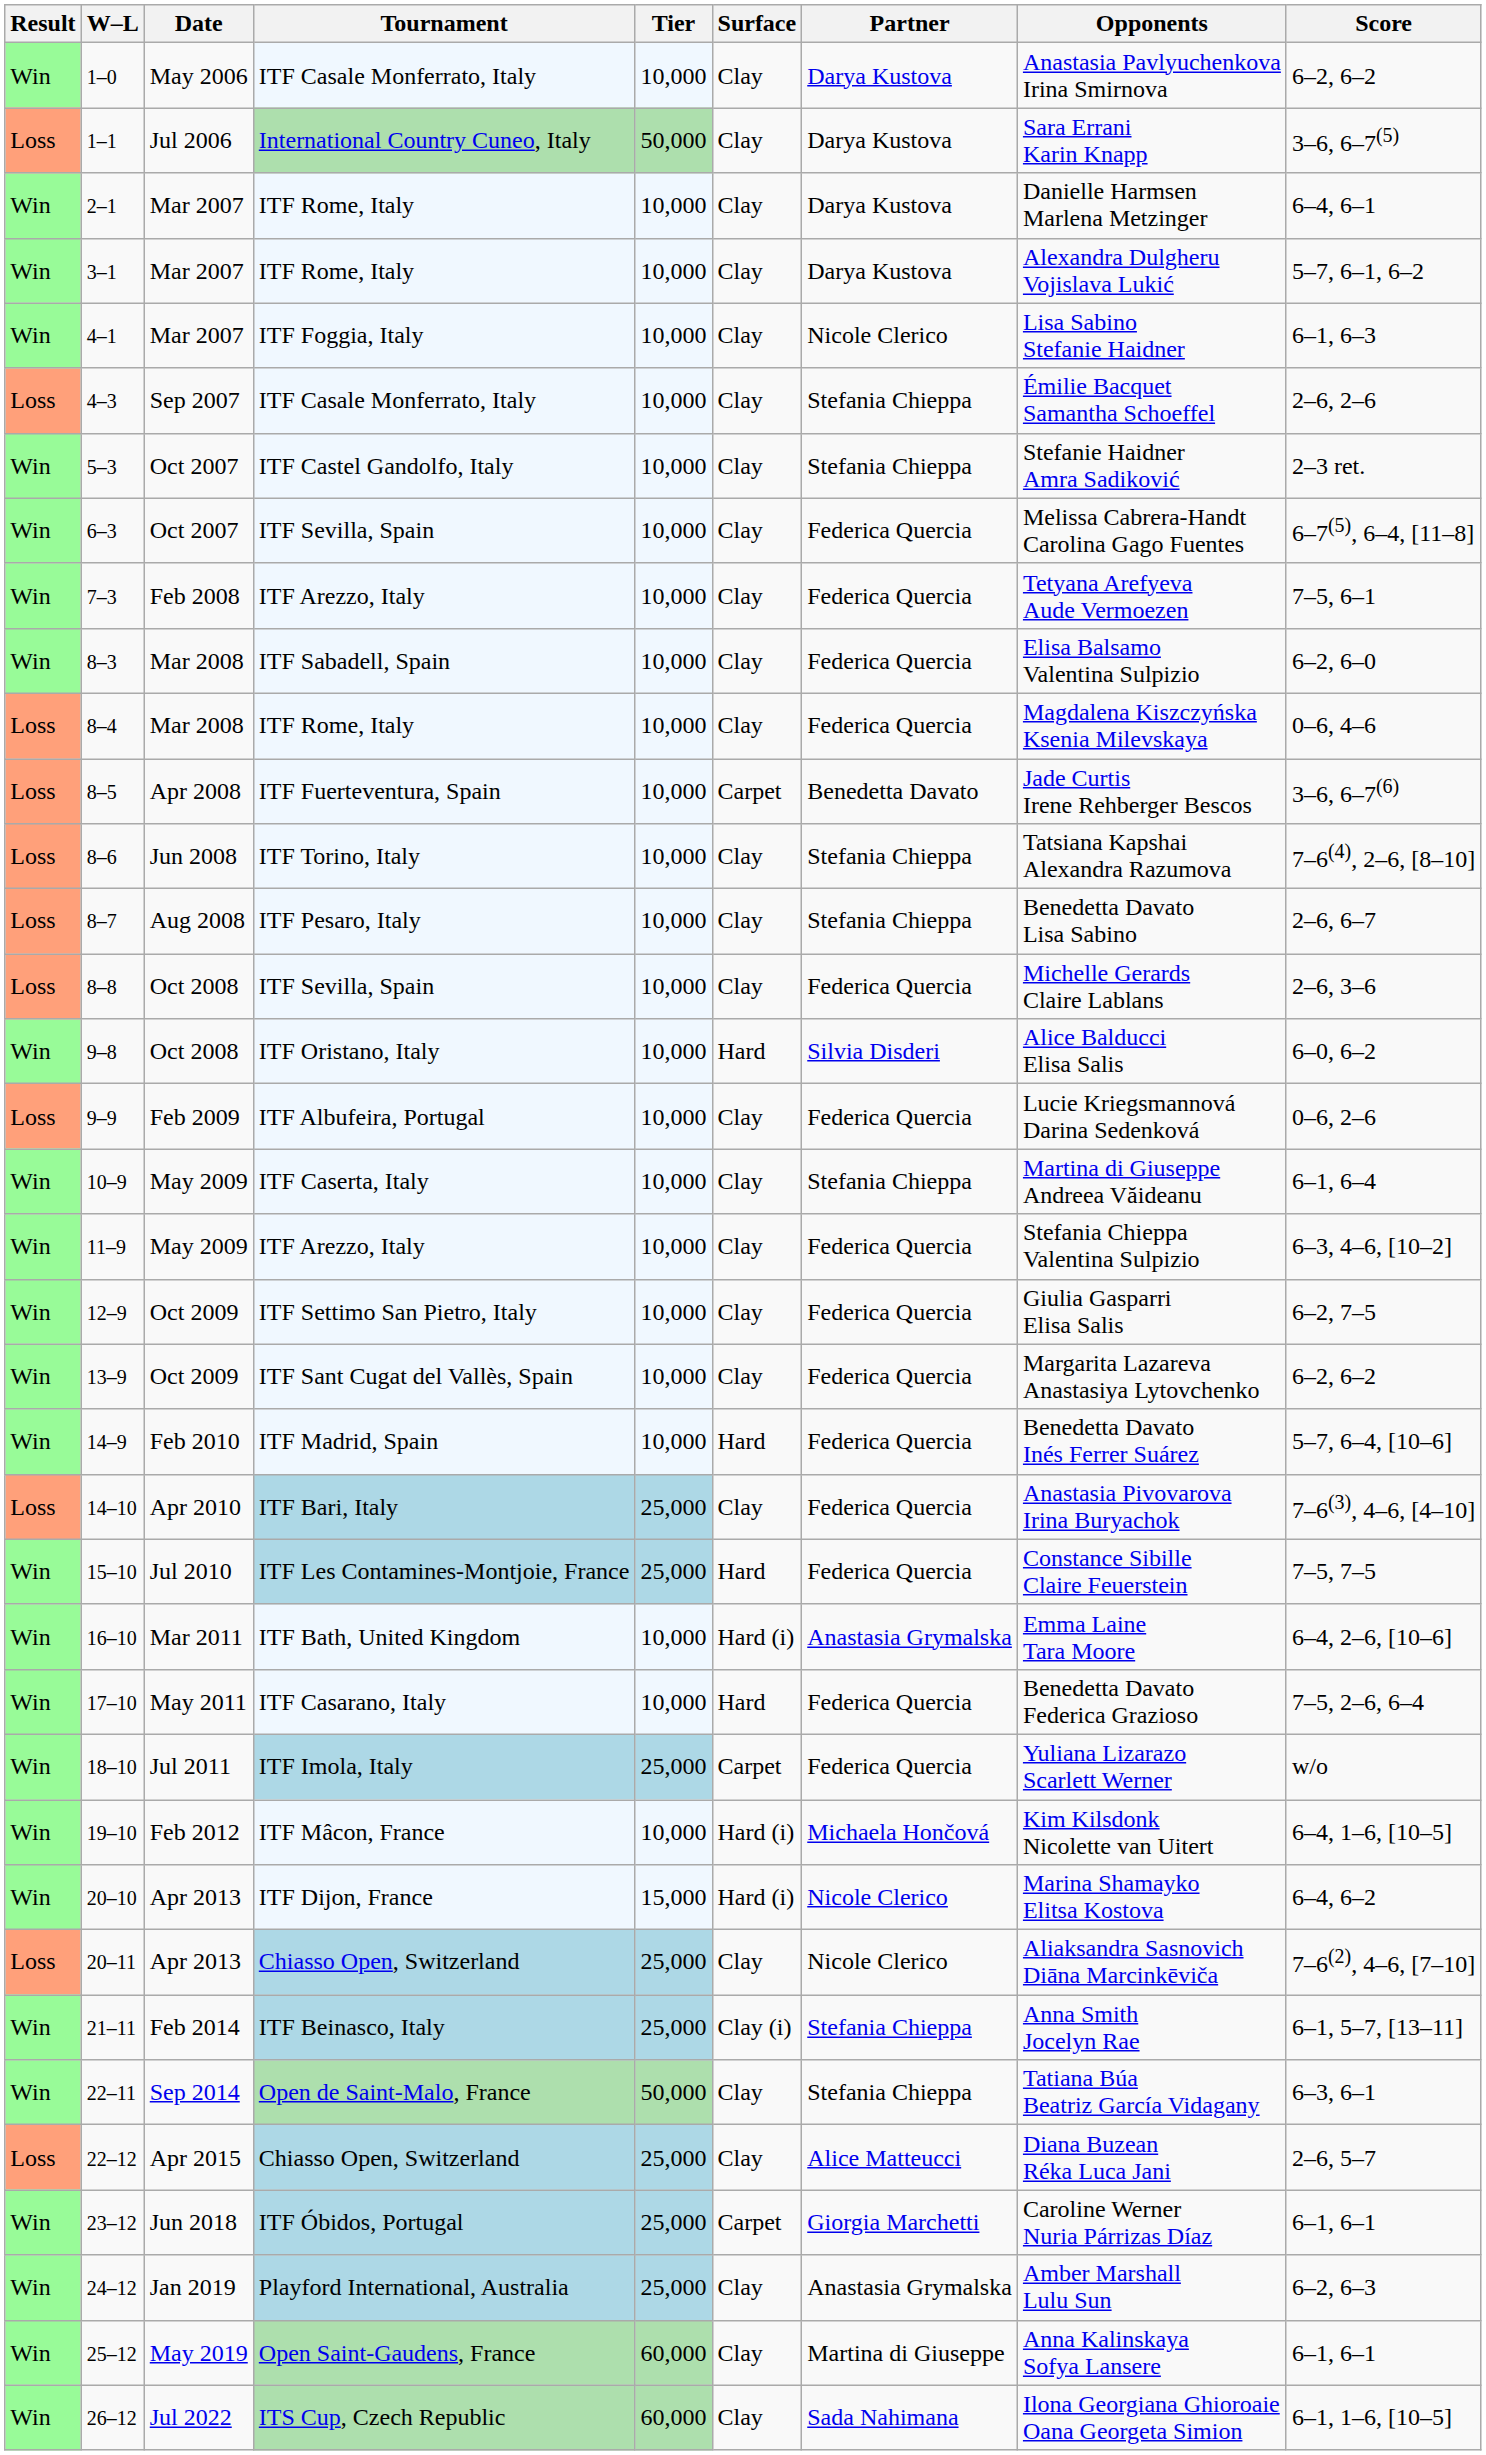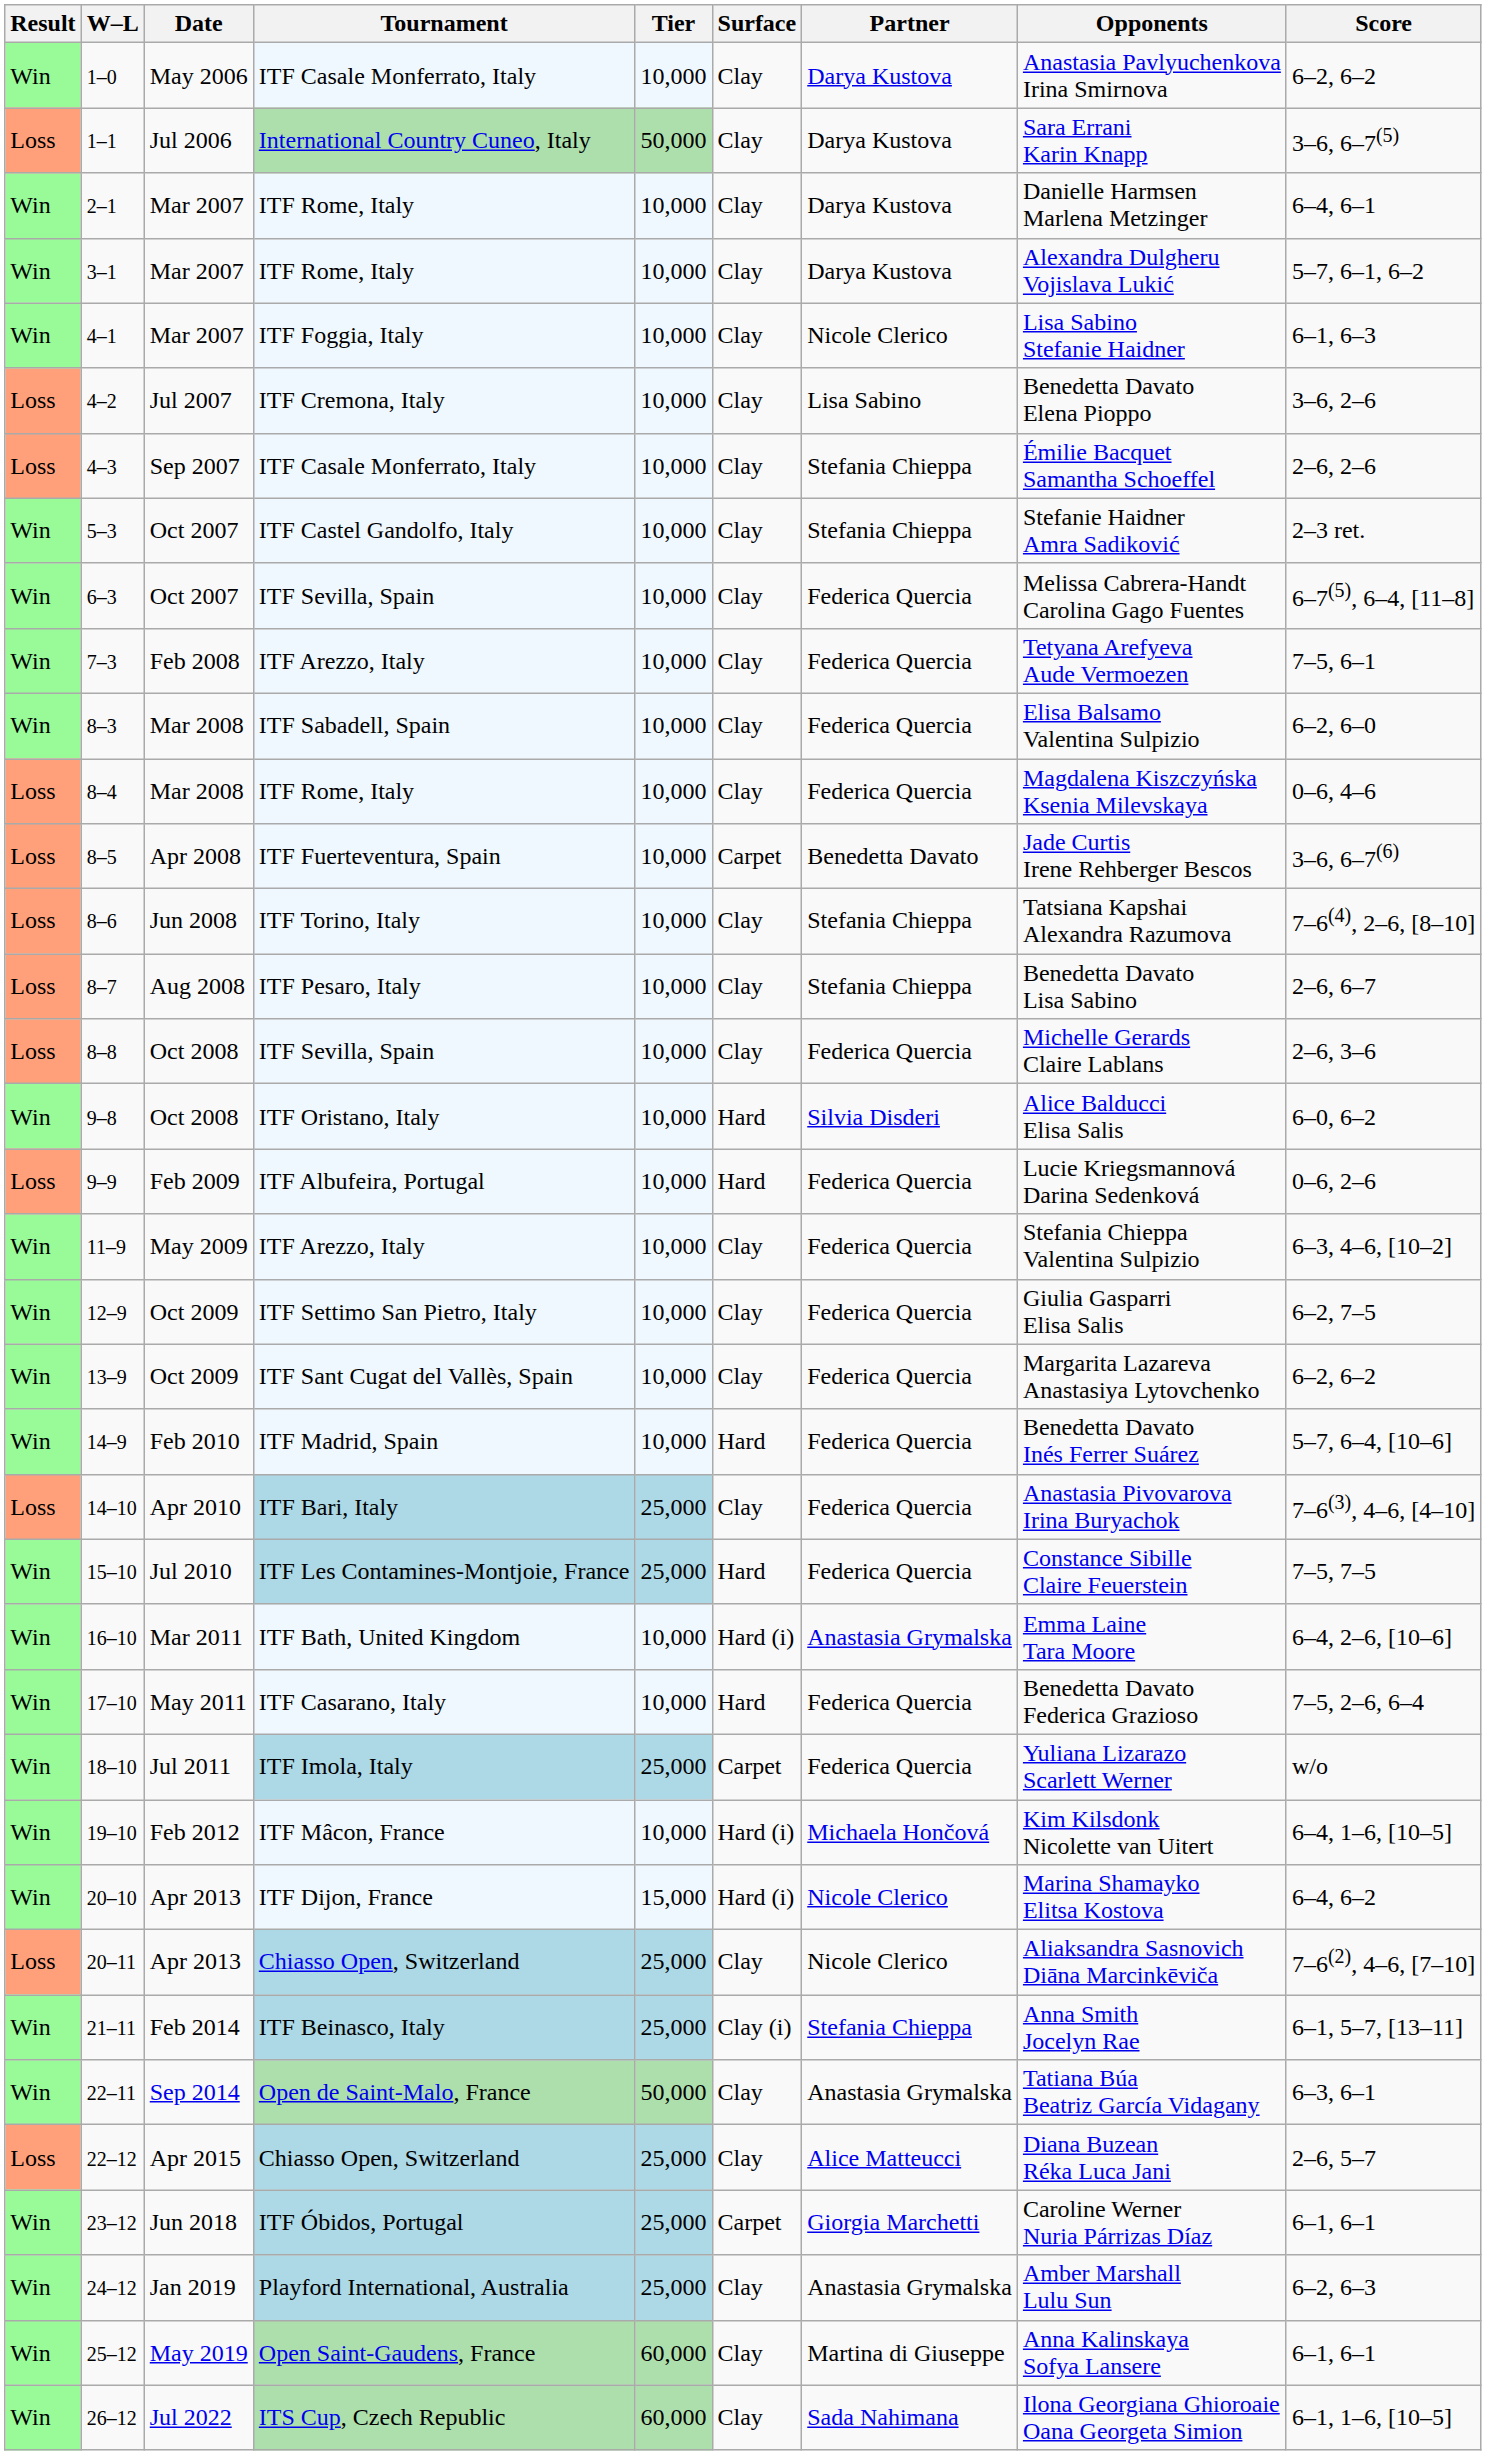+ row: Loss | 4–2 | Jul 2007 | ITF Cremona, Italy | 10,000 | Clay | Lisa Sabino | Benedetta Davato Elena Pioppo | 3–6, 2–6
9–9 | Surface: Clay -> Hard
- row: Win | 10–9 | May 2009 | ITF Caserta, Italy | 10,000 | Clay | Stefania Chieppa | Martina di Giuseppe Andreea Văideanu | 6–1, 6–4
22–11 | Partner: Stefania Chieppa -> Anastasia Grymalska
